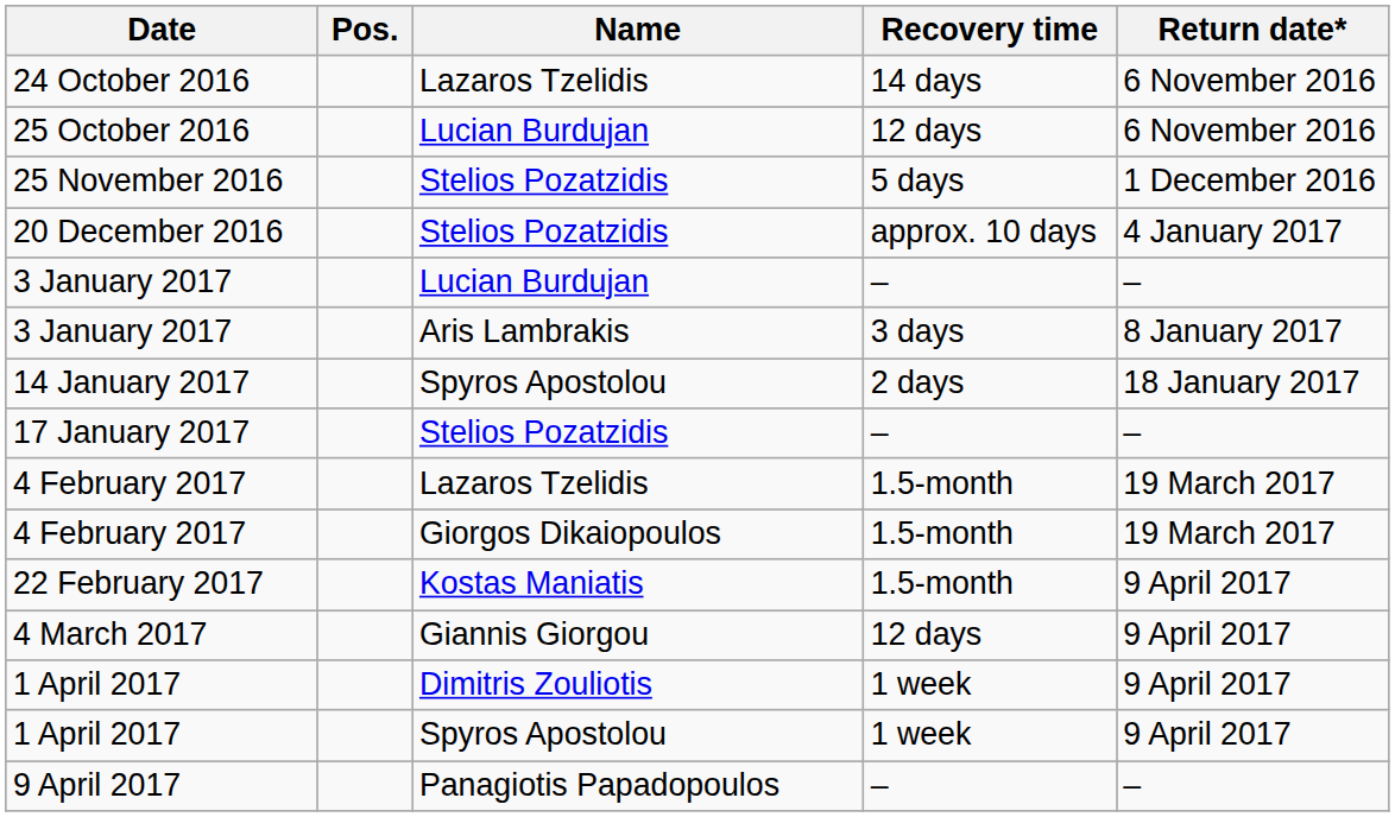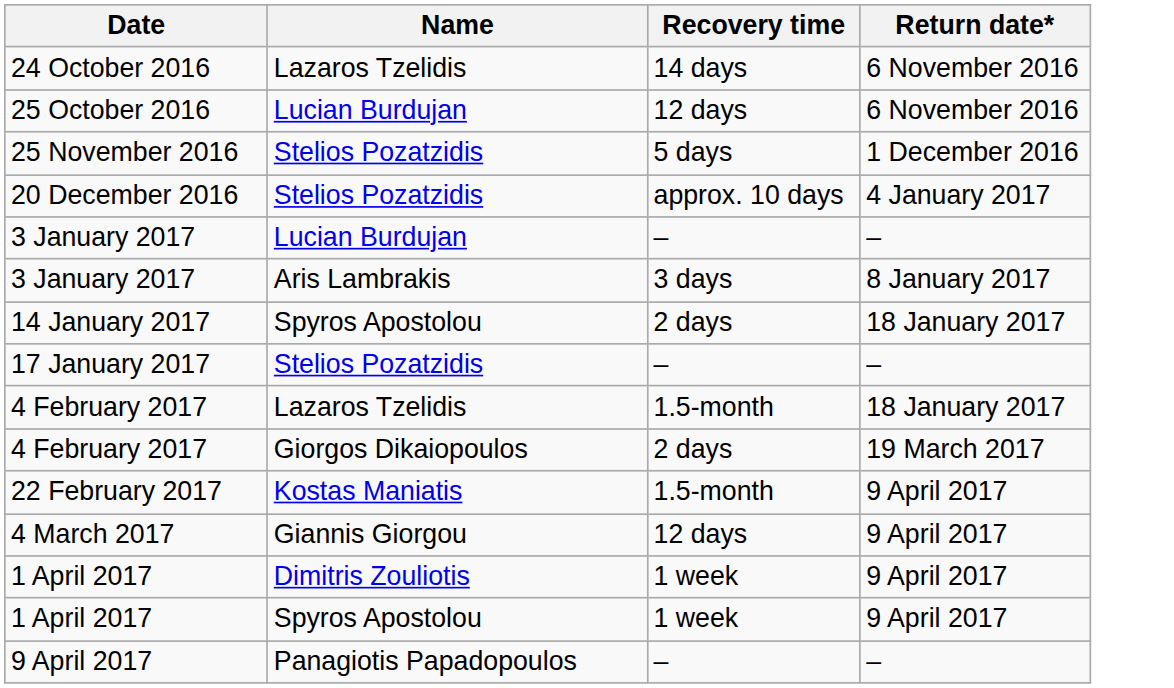- column: Pos.
4 February 2017 / Lazaros Tzelidis | Return date*: 19 March 2017 -> 18 January 2017
4 February 2017 / Giorgos Dikaiopoulos | Recovery time: 1.5-month -> 2 days
